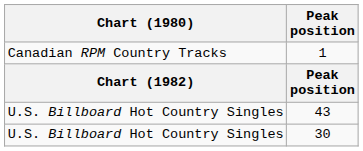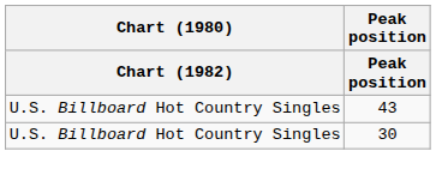- row: Canadian RPM Country Tracks | 1
